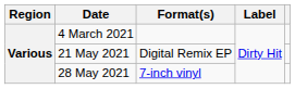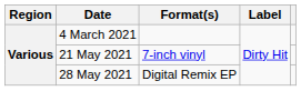21 May 2021 | Format(s): Digital Remix EP -> 7-inch vinyl
28 May 2021 | Format(s): 7-inch vinyl -> Digital Remix EP
